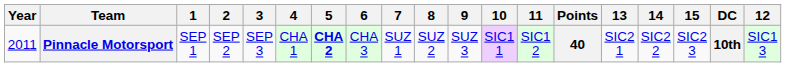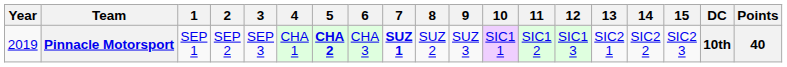columns swapped: 12 <-> Points
Pinnacle Motorsport | Year: 2011 -> 2019
Pinnacle Motorsport | 7: normal -> bold
